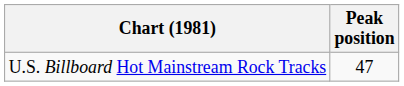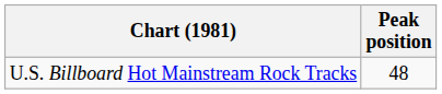U.S. Billboard Hot Mainstream Rock Tracks | Peak position: 47 -> 48
